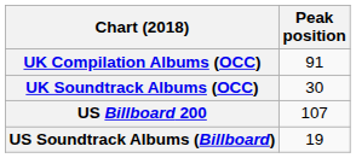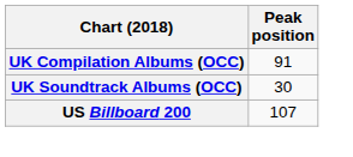- row: US Soundtrack Albums (Billboard) | 19
